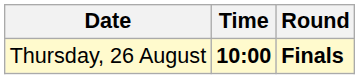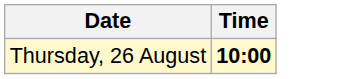- column: Round | Finals
